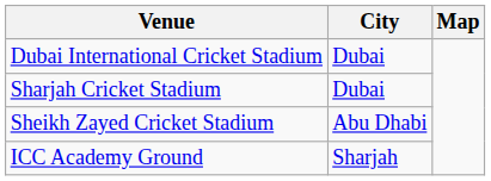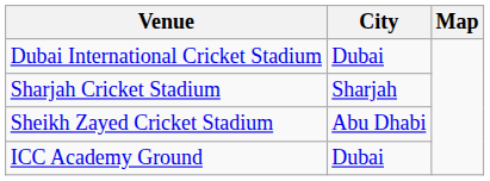Sharjah Cricket Stadium | City: Dubai -> Sharjah
ICC Academy Ground | City: Sharjah -> Dubai
